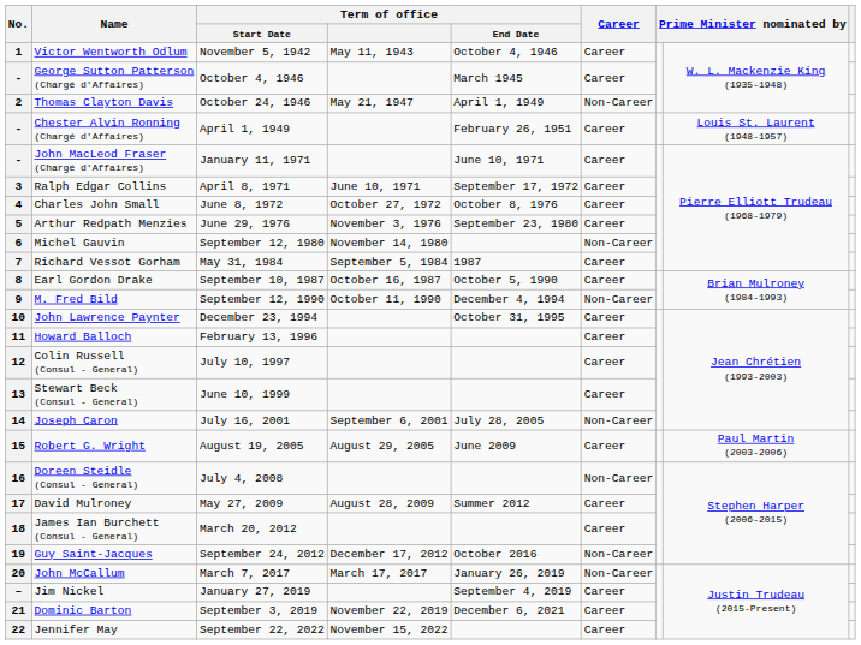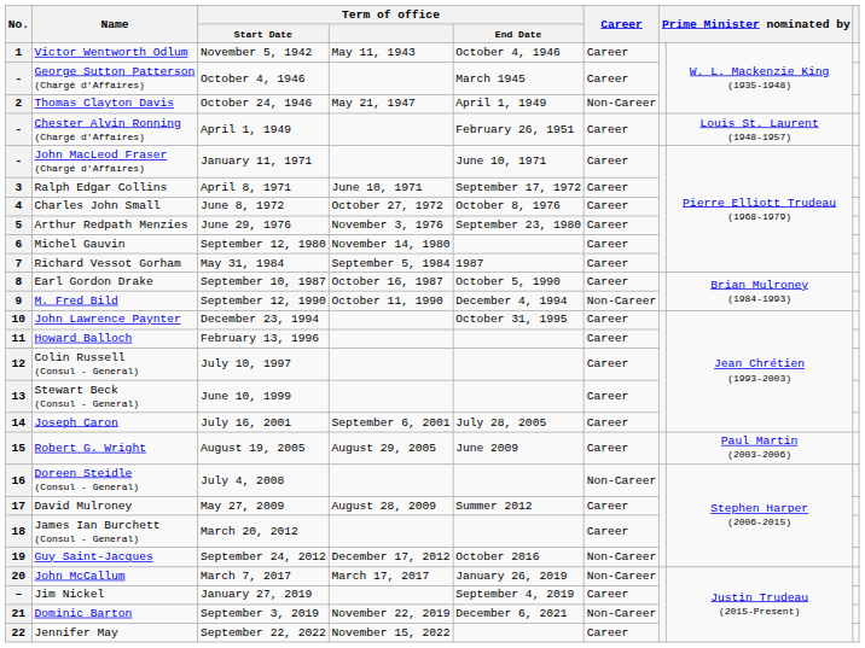6 | Career: Non-Career -> Career
14 | Career: Non-Career -> Career
21 | Career: Career -> Non-Career
